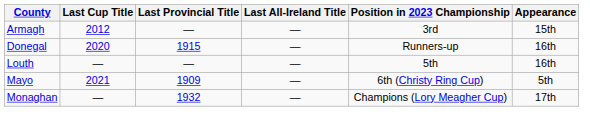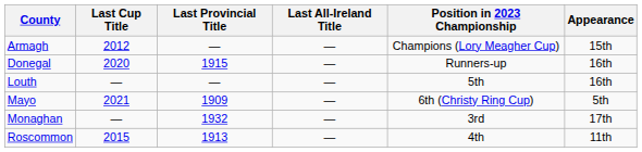Armagh | Position in 2023 Championship: 3rd -> Champions (Lory Meagher Cup)
Monaghan | Position in 2023 Championship: Champions (Lory Meagher Cup) -> 3rd
+ row: Roscommon | 2015 | 1913 | — | 4th | 11th
